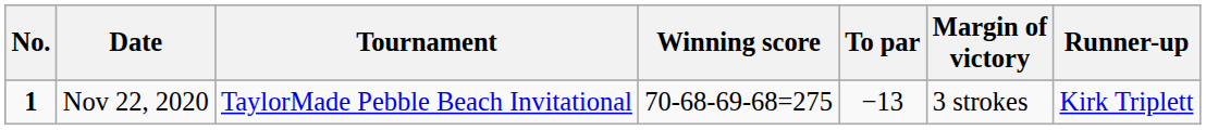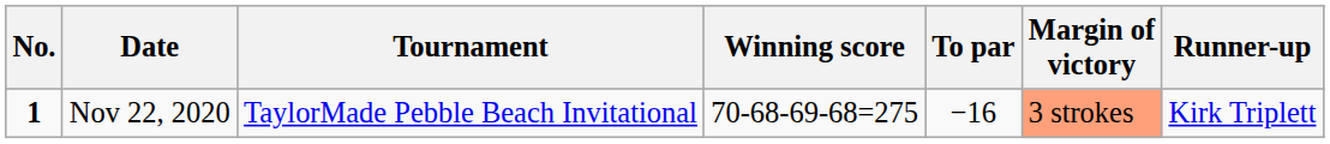Nov 22, 2020 | To par: −13 -> −16
Nov 22, 2020 | Margin of victory: no background -> lightsalmon background
